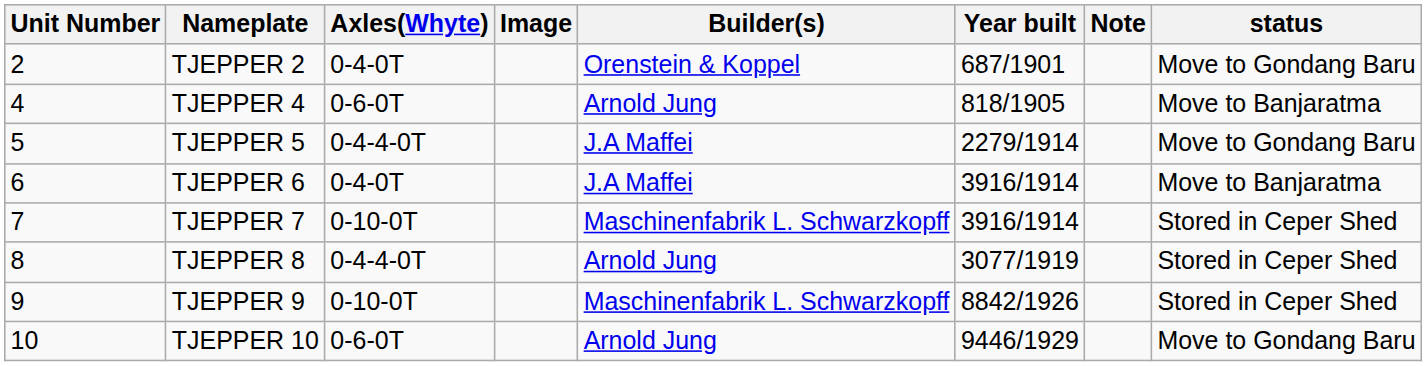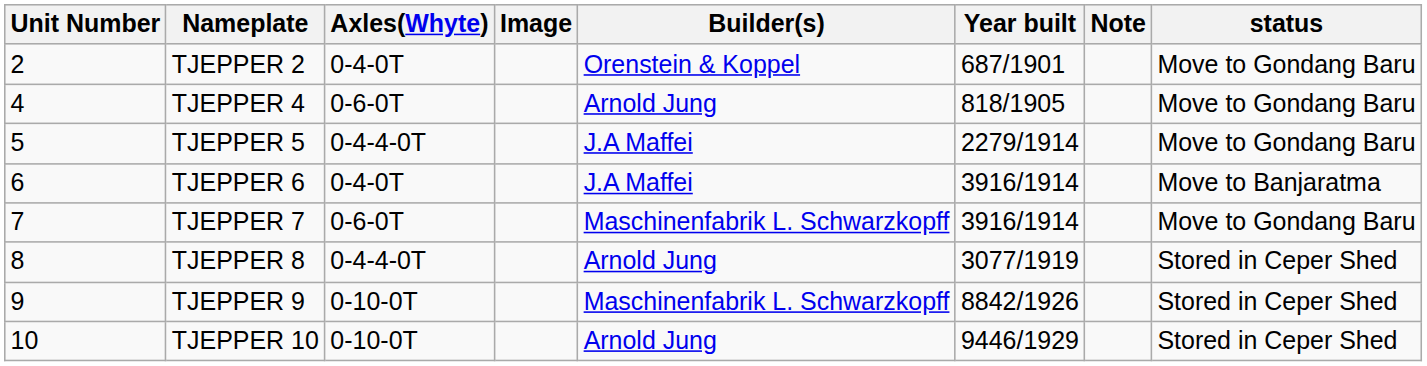TJEPPER 4 | status: Move to Banjaratma -> Move to Gondang Baru
TJEPPER 7 | Axles(Whyte): 0-10-0T -> 0-6-0T
TJEPPER 7 | status: Stored in Ceper Shed -> Move to Gondang Baru
TJEPPER 10 | Axles(Whyte): 0-6-0T -> 0-10-0T
TJEPPER 10 | status: Move to Gondang Baru -> Stored in Ceper Shed
